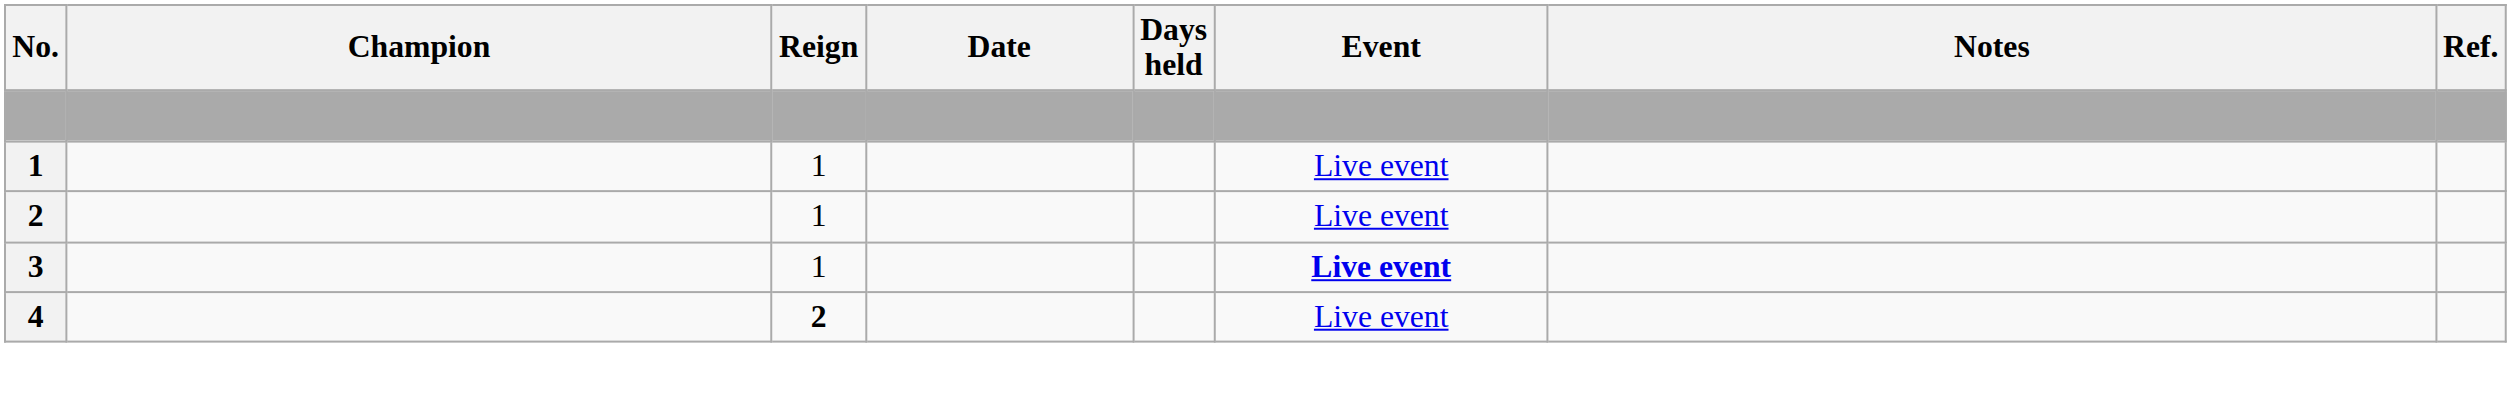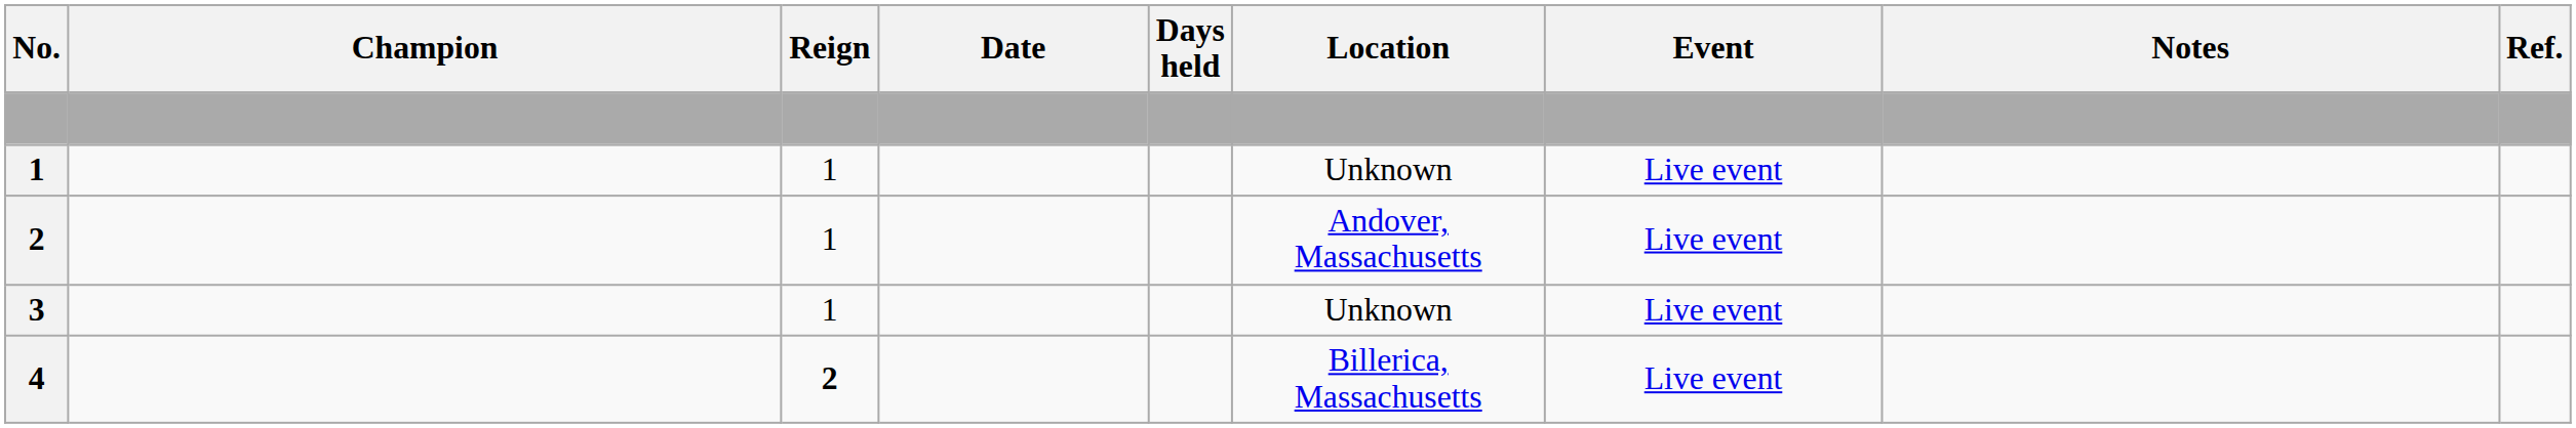+ column: Location | Unknown | Andover, Massachusetts | Unknown | Billerica, Massachusetts
3 | Event: bold -> normal
